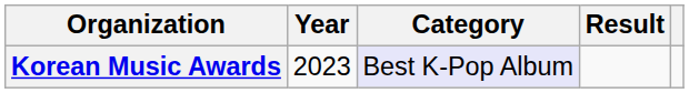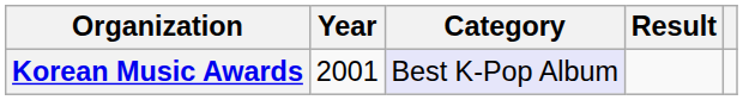Korean Music Awards | Year: 2023 -> 2001
